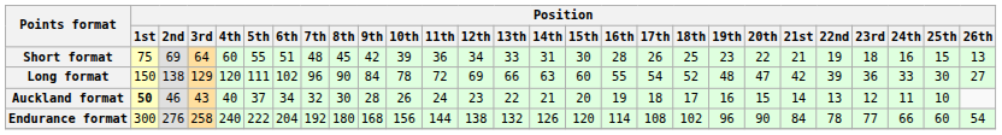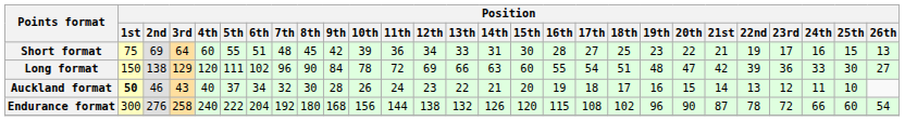Short format | Position / 17th: 26 -> 27
Short format | Position / 23rd: 18 -> 17
Long format | Position / 18th: 52 -> 51
Endurance format | Position / 16th: 114 -> 115
Endurance format | Position / 21st: 84 -> 87
Endurance format | Position / 23rd: 77 -> 72
